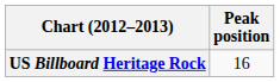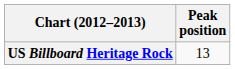US Billboard Heritage Rock | Peak position: 16 -> 13
